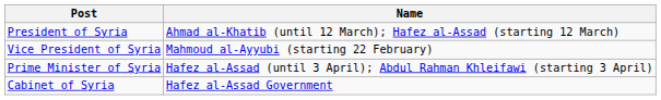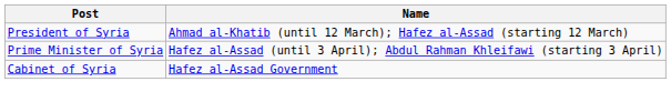- row: Vice President of Syria | Mahmoud al-Ayyubi (starting 22 February)
